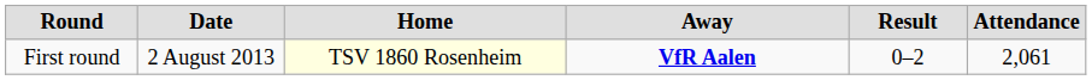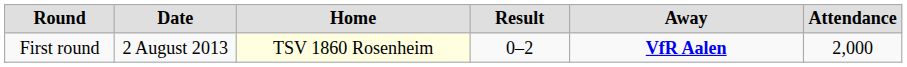columns swapped: Away <-> Result
First round | Attendance: 2,061 -> 2,000
